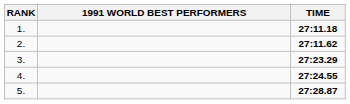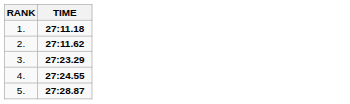- column: 1991 WORLD BEST PERFORMERS
